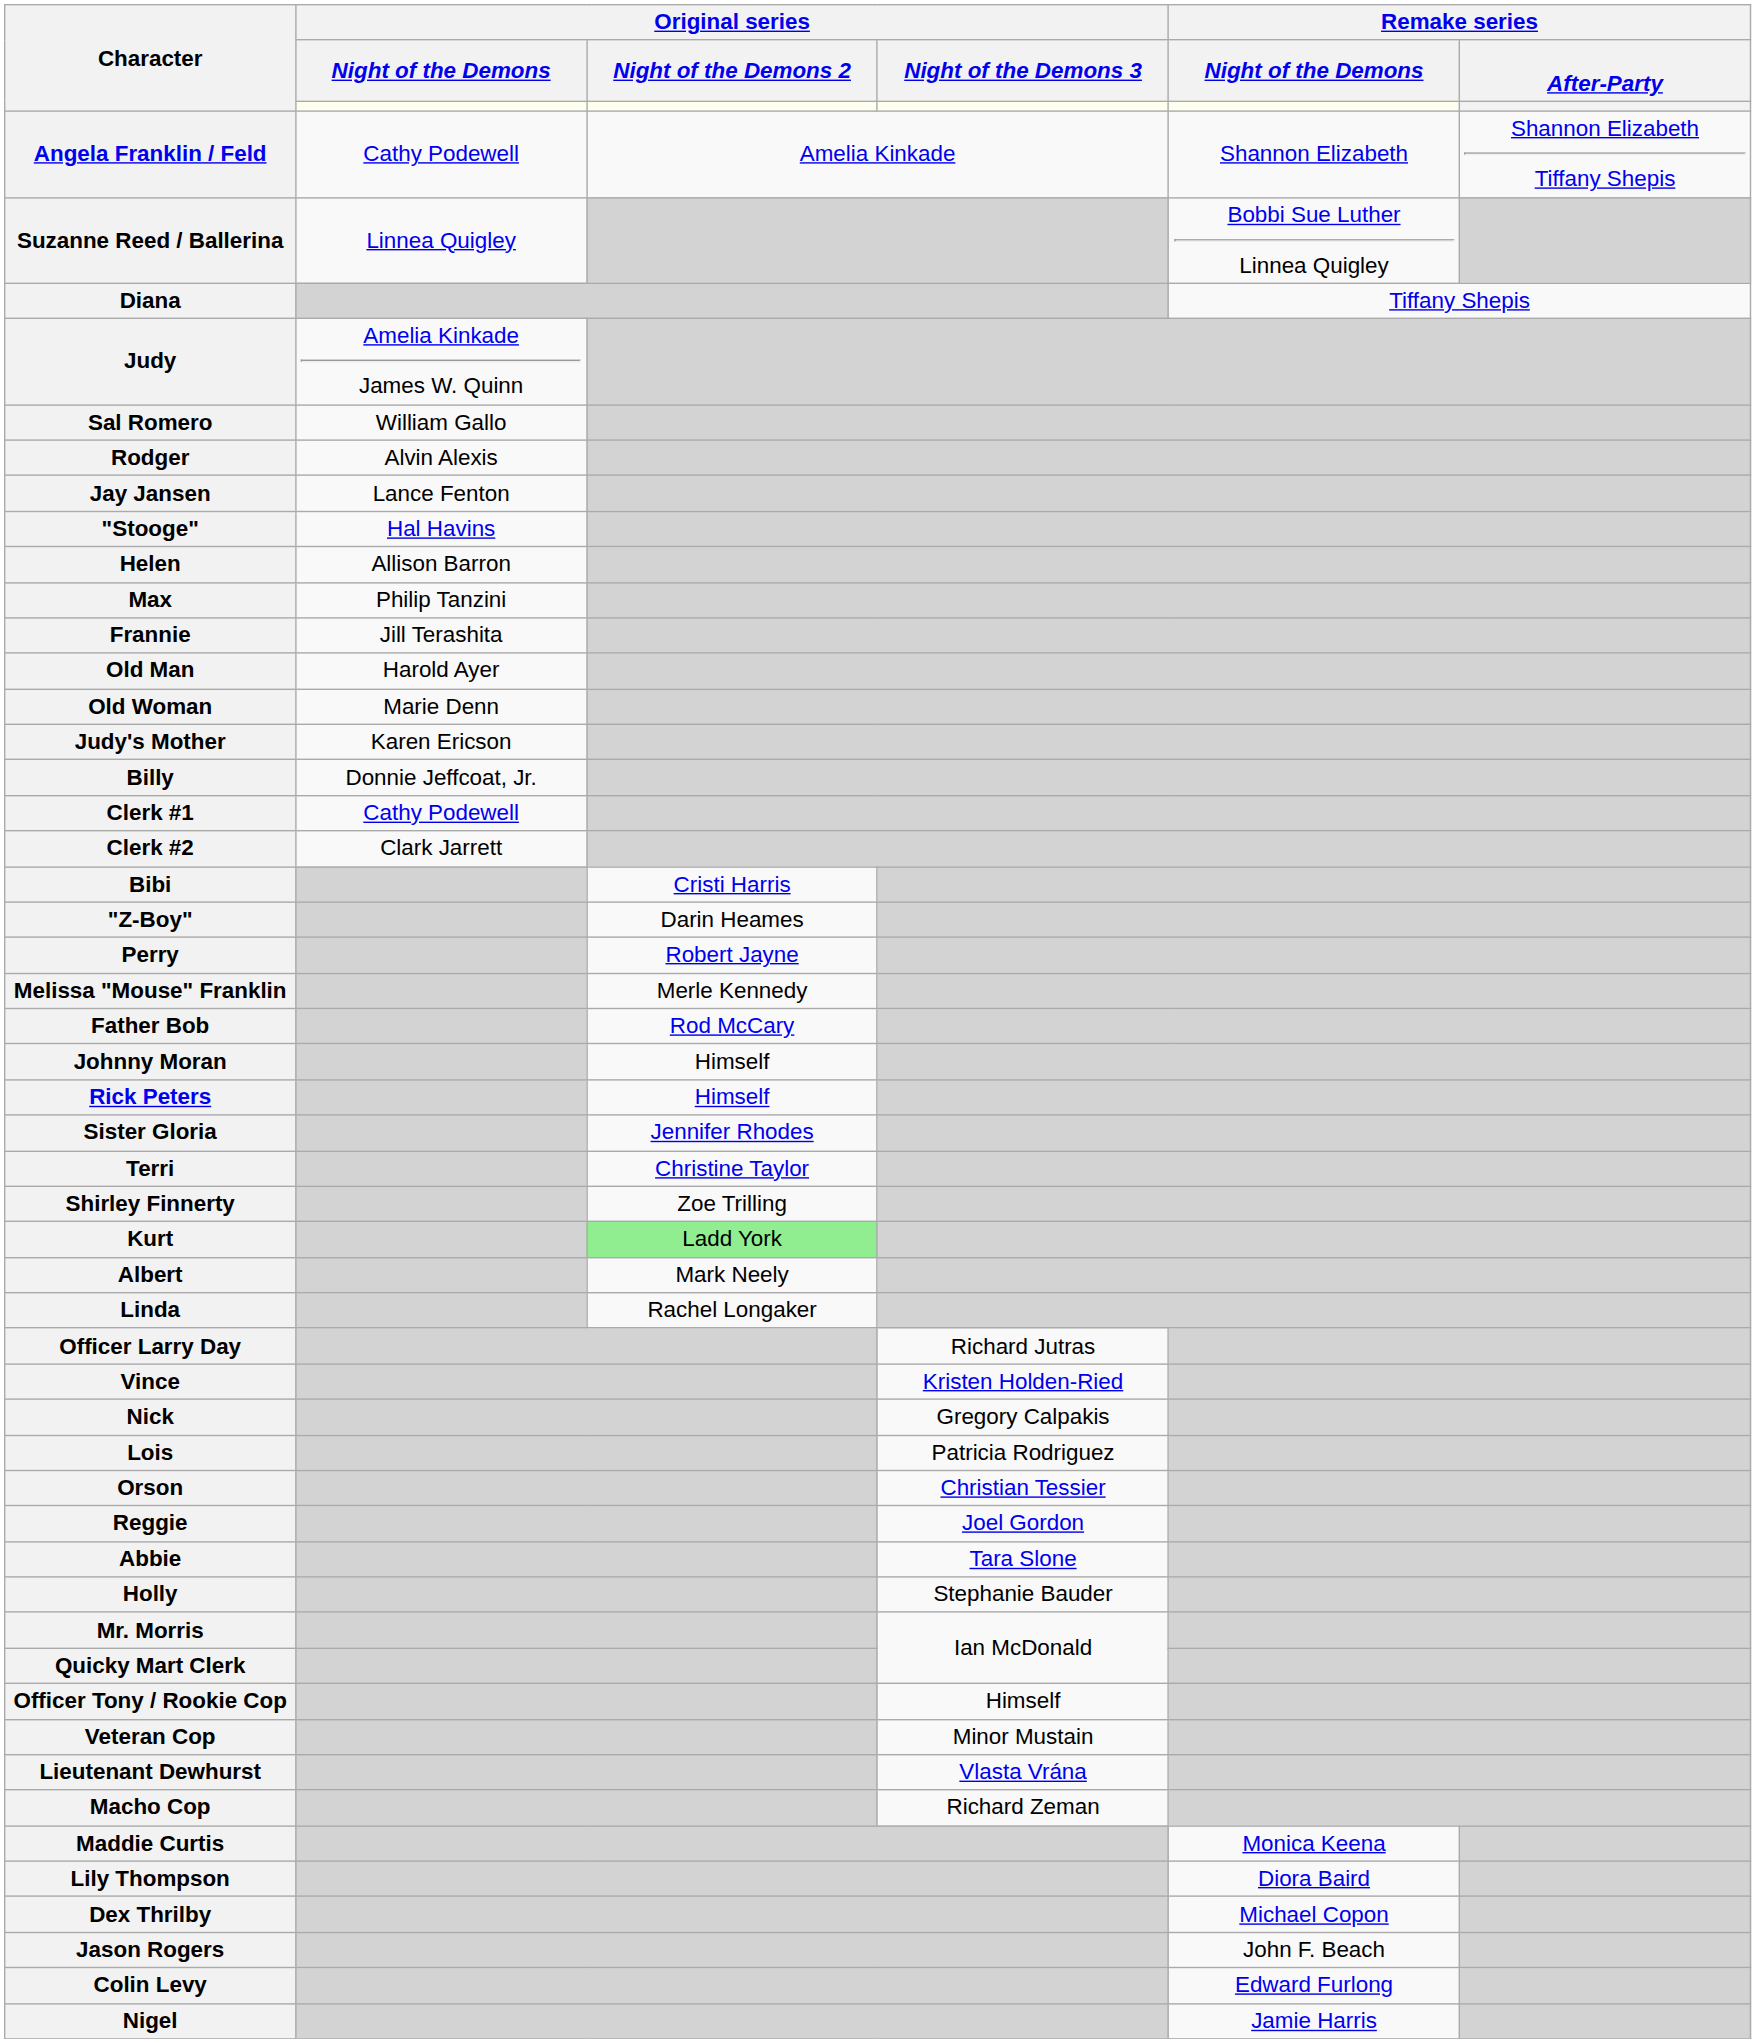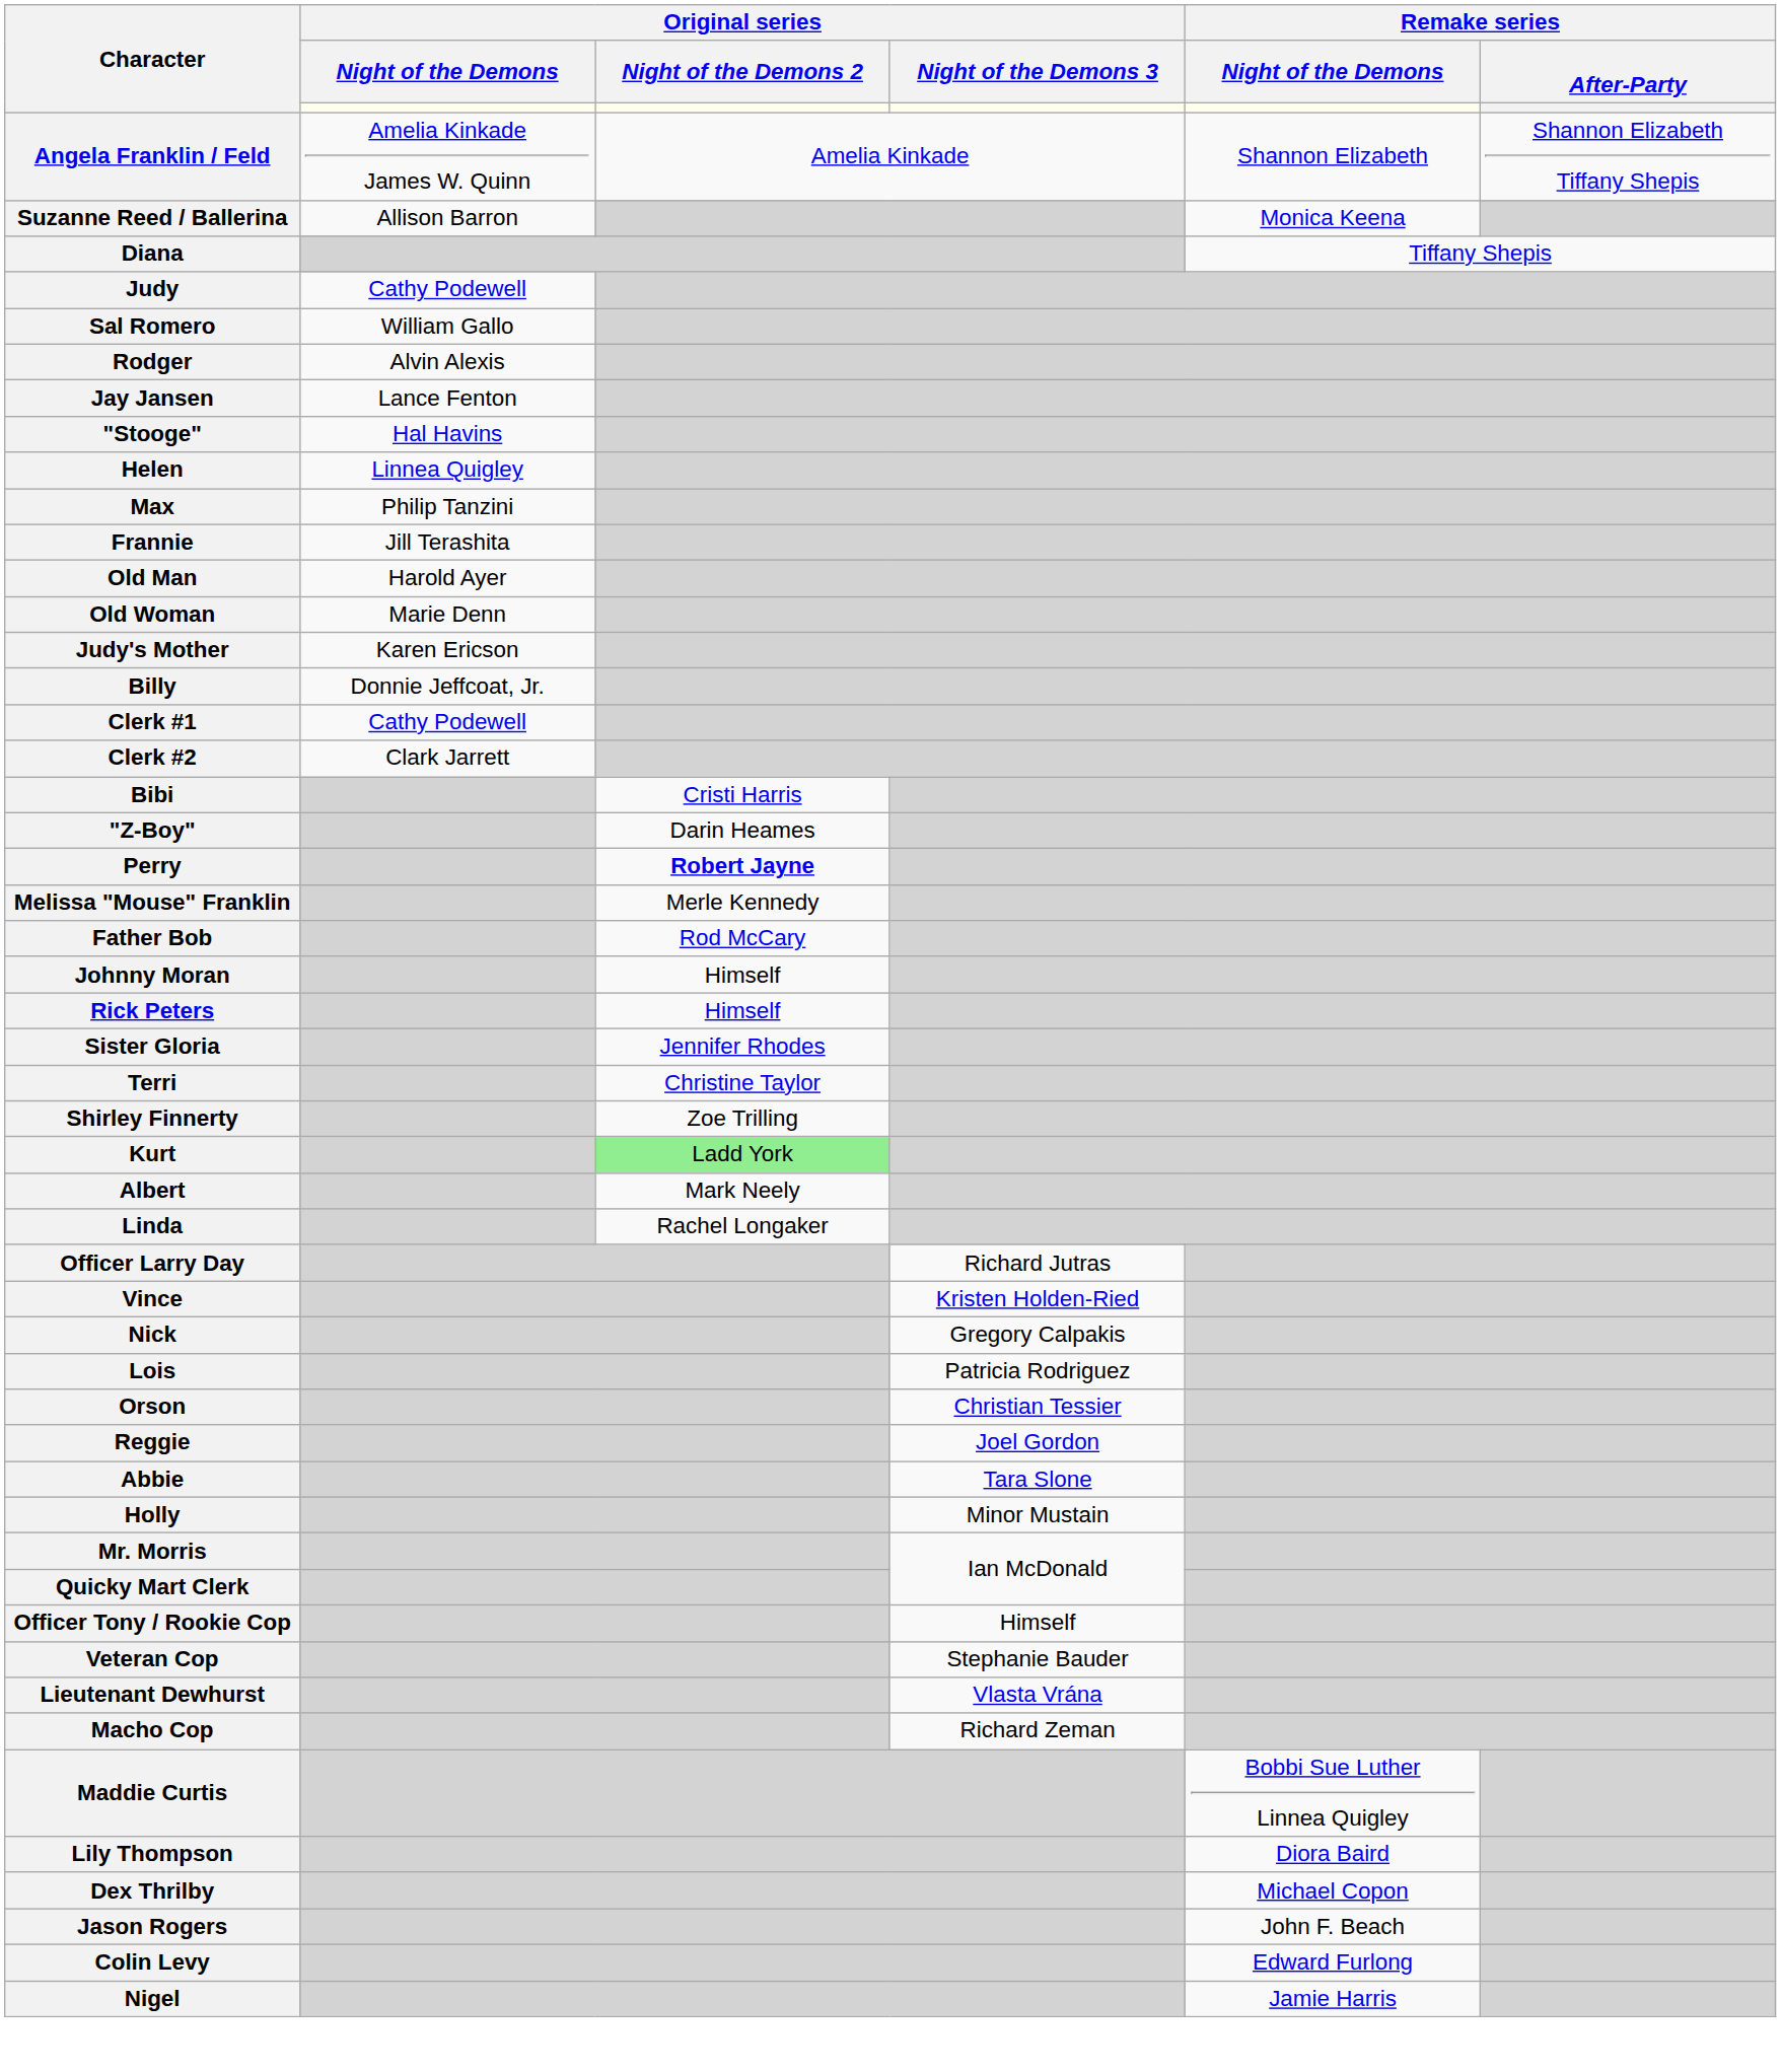Angela Franklin / Feld | Original series / Night of the Demons: Cathy Podewell -> Amelia Kinkade James W. Quinn
Suzanne Reed / Ballerina | Original series / Night of the Demons: Linnea Quigley -> Allison Barron
Suzanne Reed / Ballerina | Remake series / Night of the Demons: Bobbi Sue Luther Linnea Quigley -> Monica Keena
Judy | Original series / Night of the Demons: Amelia Kinkade James W. Quinn -> Cathy Podewell
Helen | Original series / Night of the Demons: Allison Barron -> Linnea Quigley
Perry | Original series / Night of the Demons 2: normal -> bold
Holly | Original series / Night of the Demons 3: Stephanie Bauder -> Minor Mustain
Veteran Cop | Original series / Night of the Demons 3: Minor Mustain -> Stephanie Bauder
Maddie Curtis | Remake series / Night of the Demons: Monica Keena -> Bobbi Sue Luther Linnea Quigley
